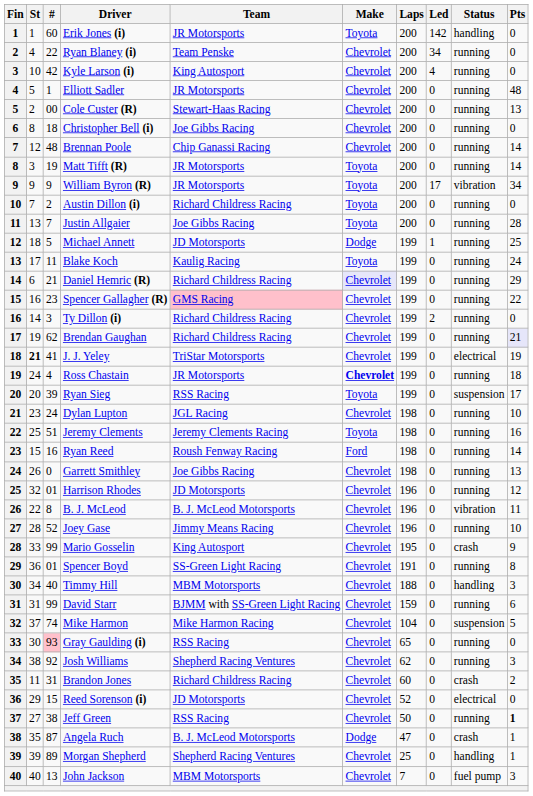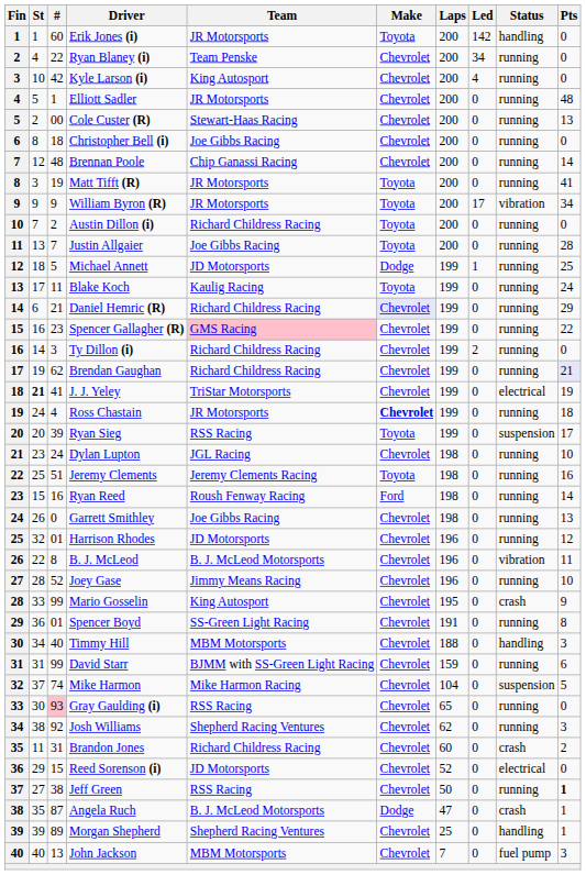Matt Tifft (R) | Pts: 14 -> 41
